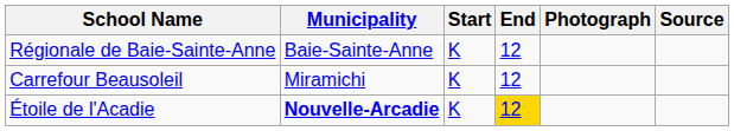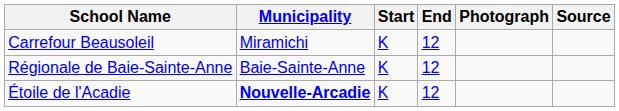rows swapped: Régionale de Baie-Sainte-Anne <-> Carrefour Beausoleil
Étoile de l'Acadie | End: gold background -> no background
